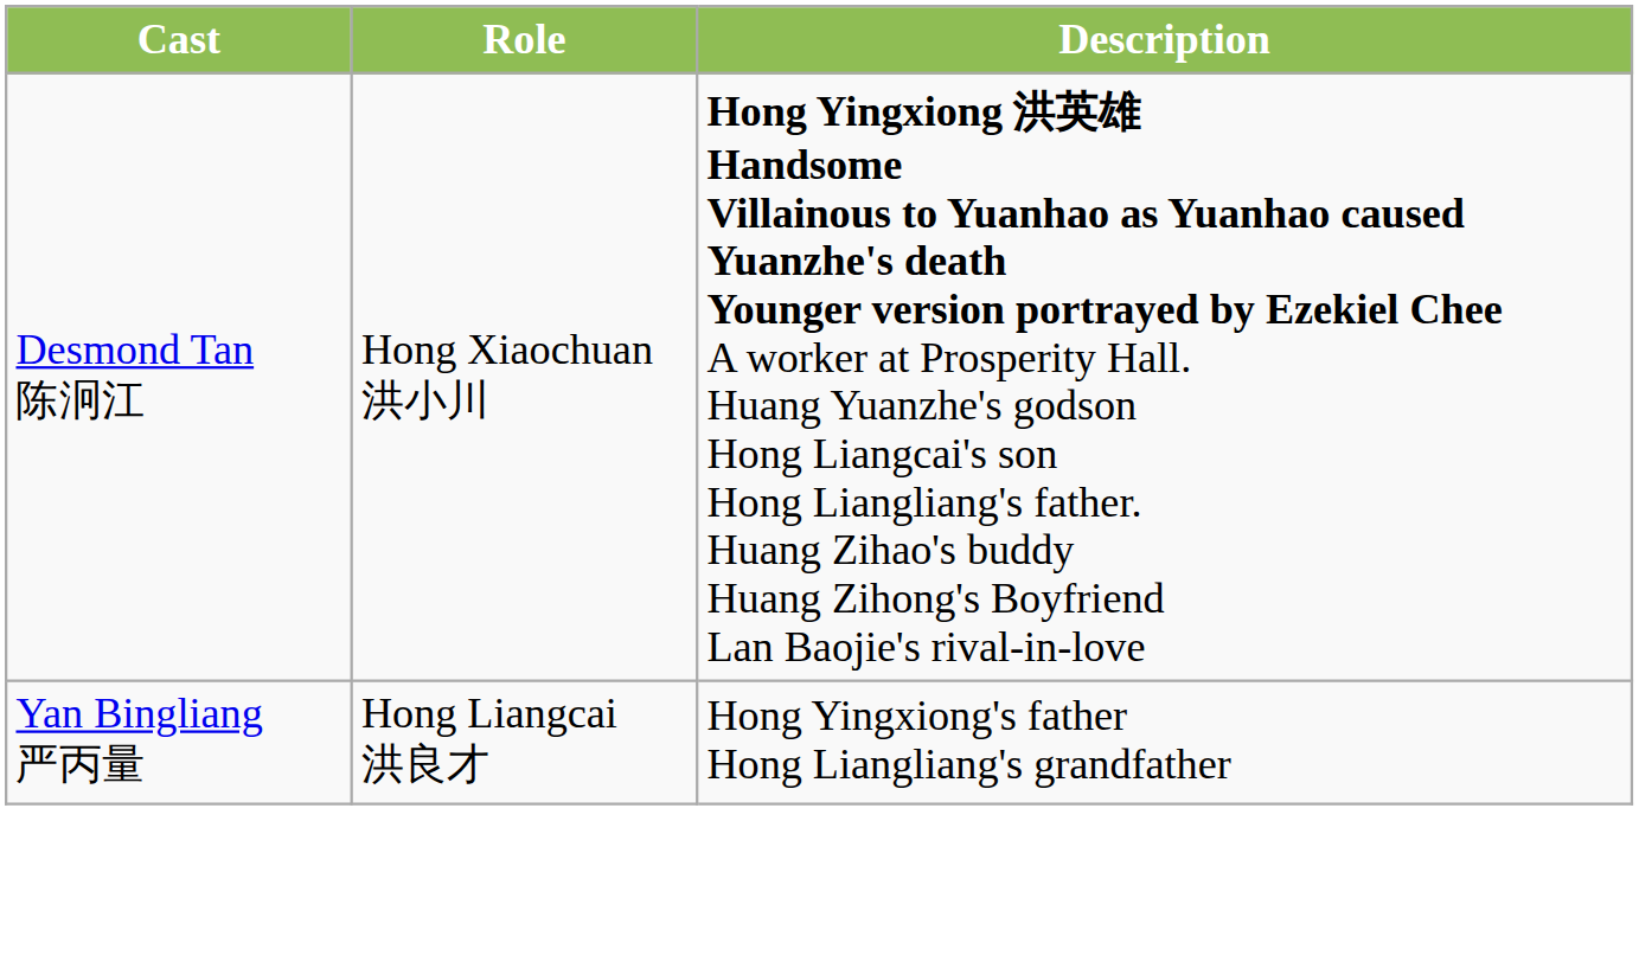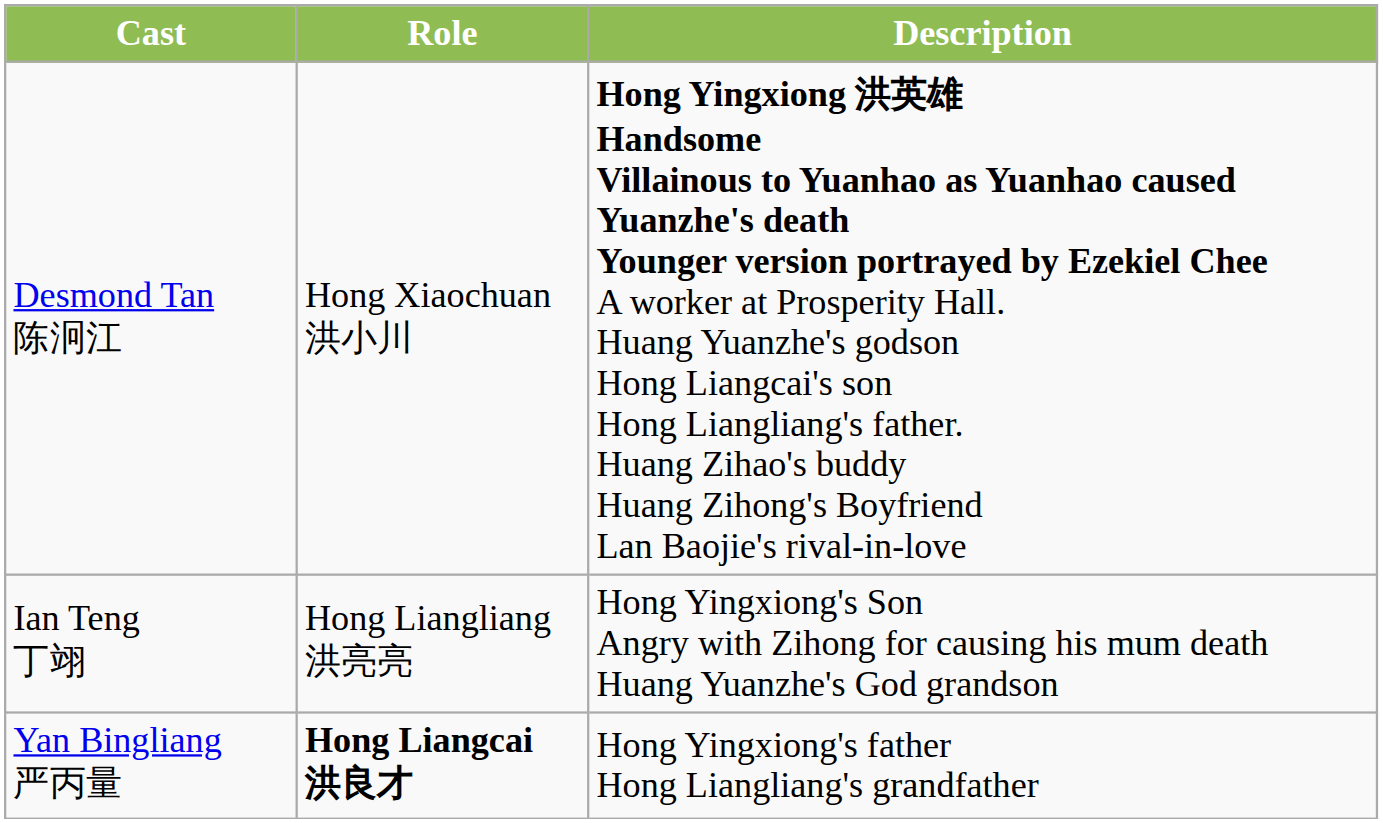+ row: Ian Teng 丁翊 | Hong Liangliang 洪亮亮 | Hong Yingxiong's Son Angry with Zihong for causing his mum death Huang Yuanzhe's God grandson
Yan Bingliang 严丙量 | Role: normal -> bold
